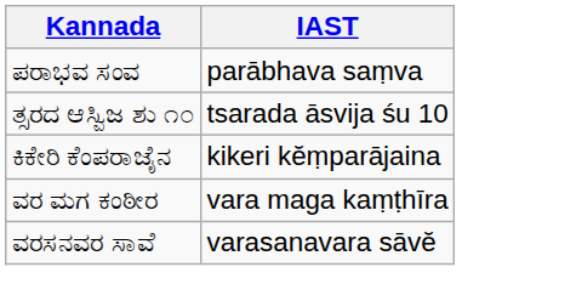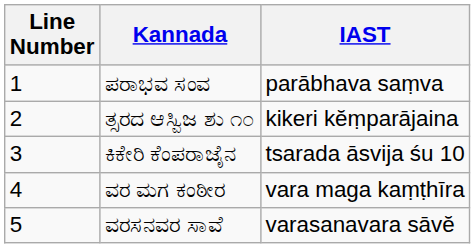+ column: Line Number | 1 | 2 | 3 | 4 | 5
ತ್ಸರದ ಆಸ್ವಿಜ ಶು ೧೦ | IAST: tsarada āsvija śu 10 -> kikeri kĕṃparājaina
ಕಿಕೇರಿ ಕೆಂಪರಾಜೈನ | IAST: kikeri kĕṃparājaina -> tsarada āsvija śu 10
